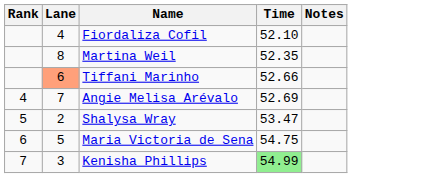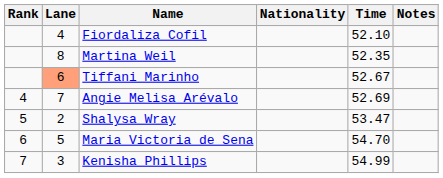+ column: Nationality
Tiffani Marinho | Time: 52.66 -> 52.67
Maria Victoria de Sena | Time: 54.75 -> 54.70
Kenisha Phillips | Time: lightgreen background -> no background
